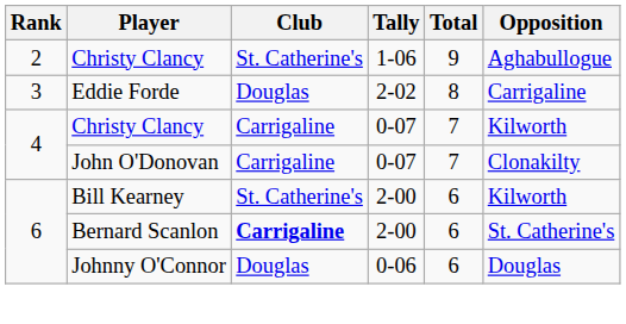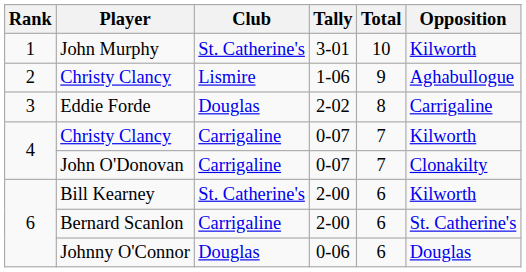+ row: 1 | John Murphy | St. Catherine's | 3-01 | 10 | Kilworth
Christy Clancy / 1-06 | Club: St. Catherine's -> Lismire
Bernard Scanlon | Club: bold -> normal
